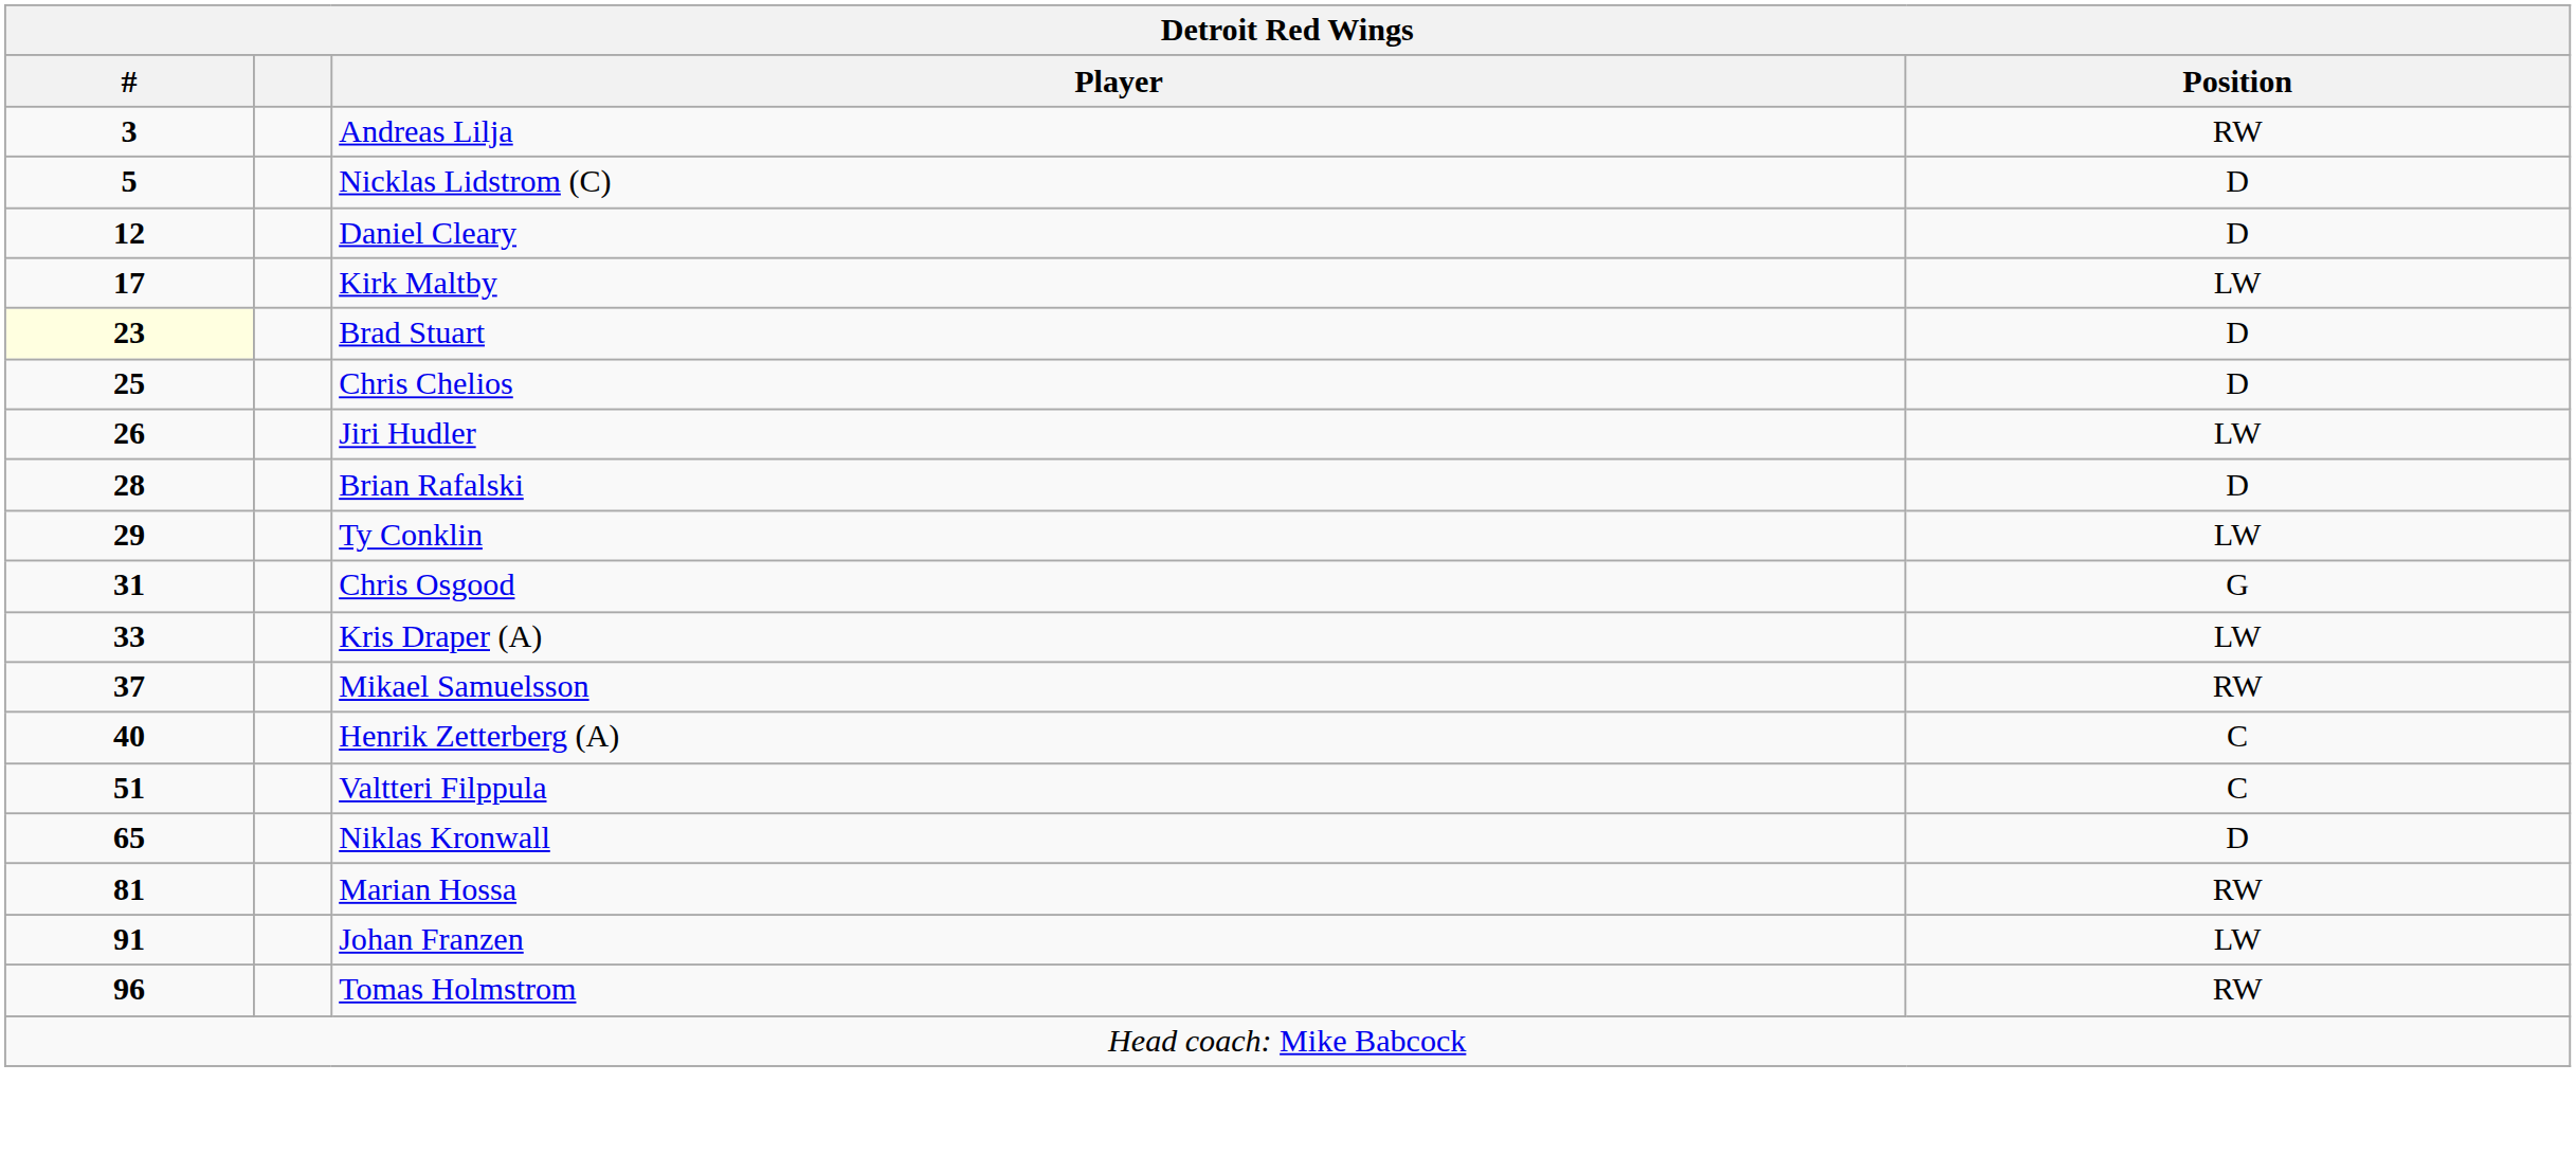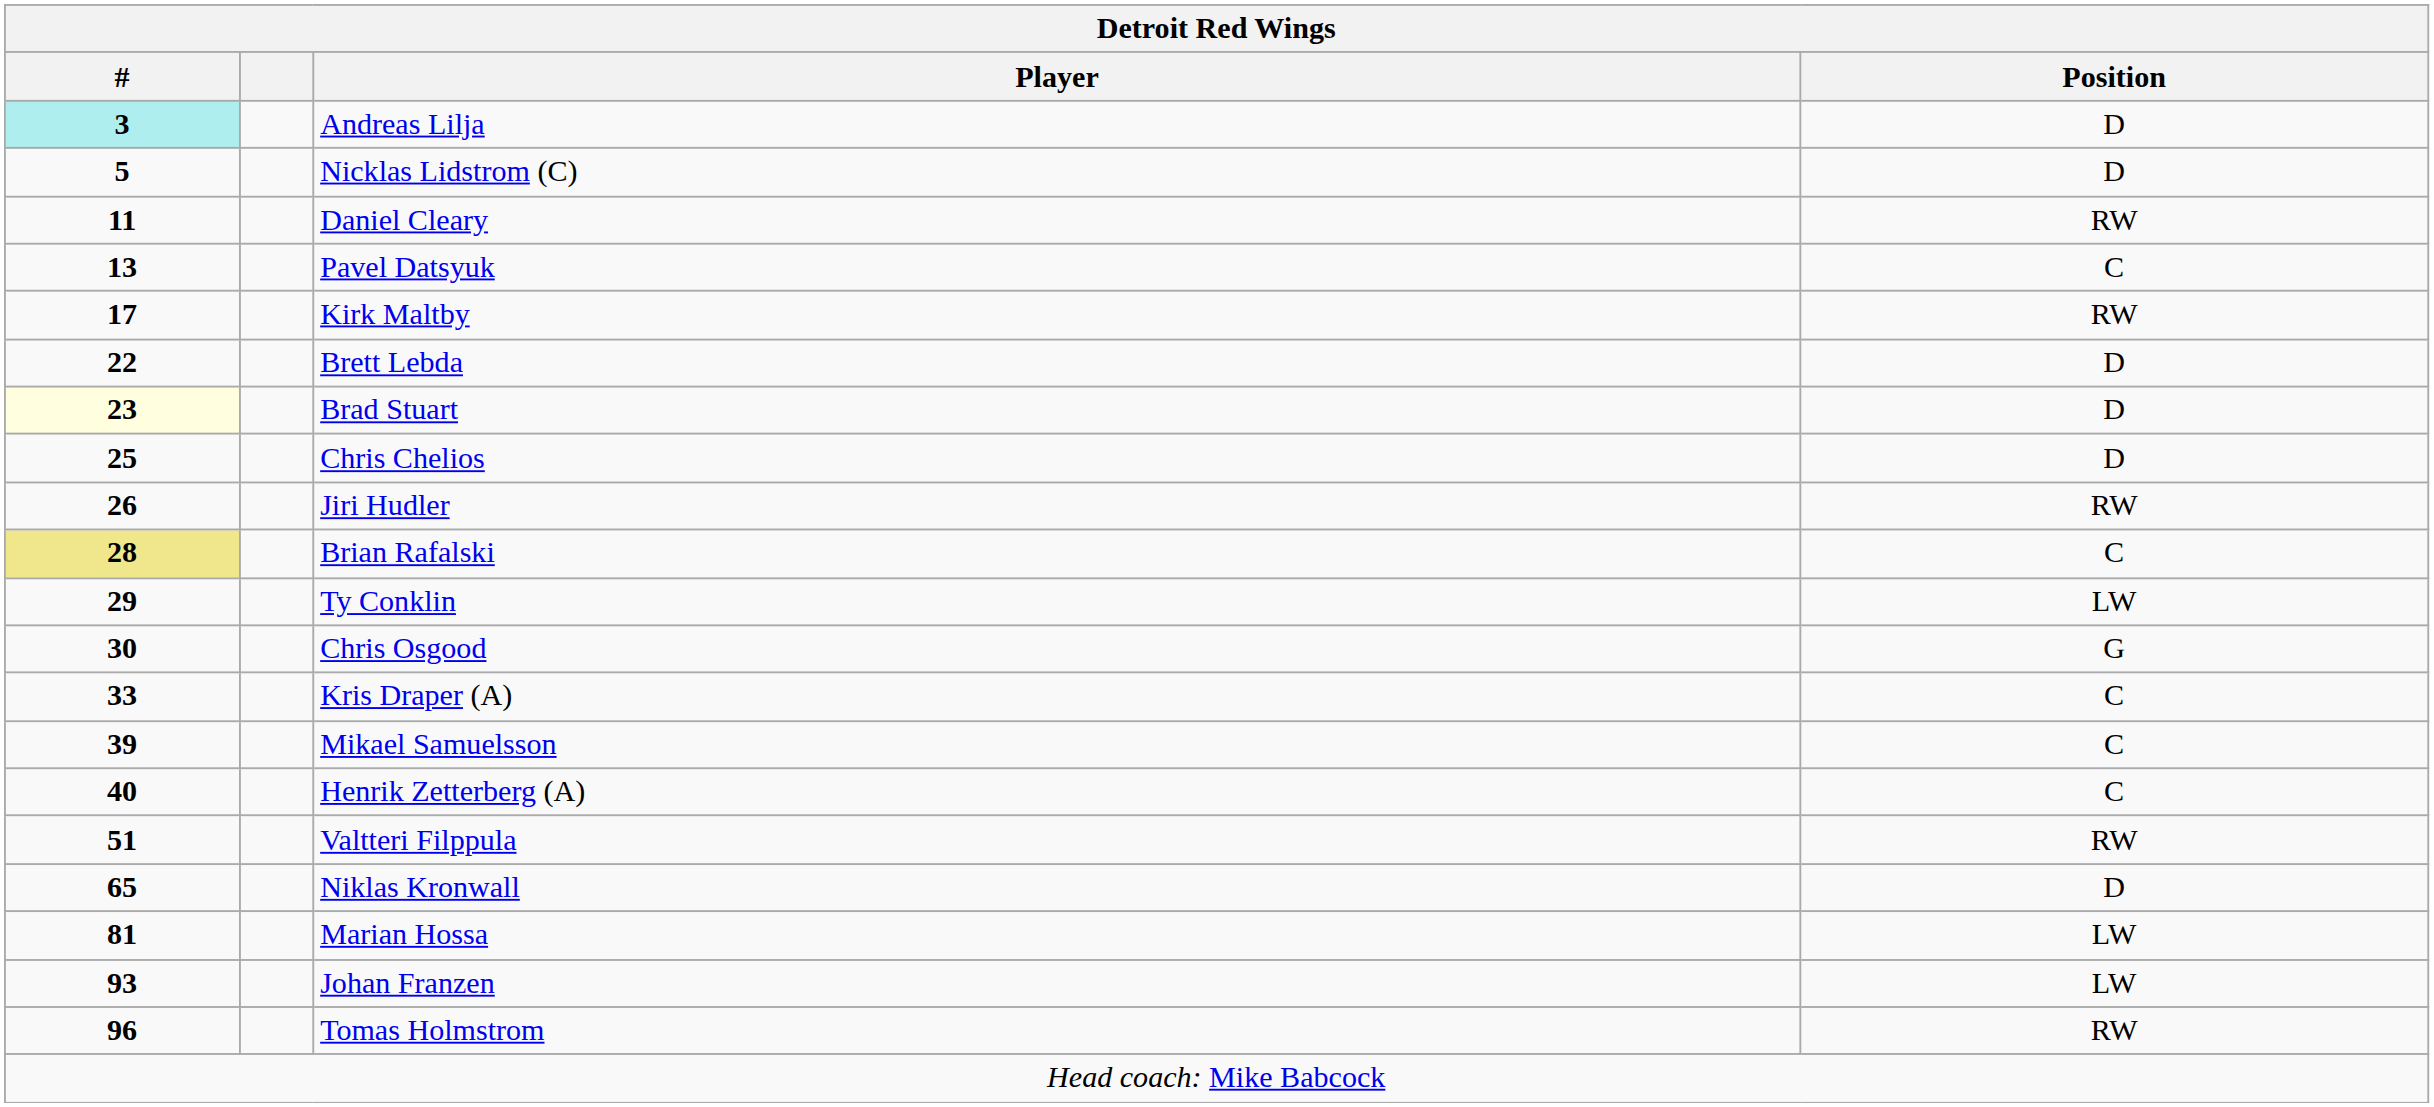Andreas Lilja | #: no background -> paleturquoise background
Andreas Lilja | Position: RW -> D
Daniel Cleary | #: 12 -> 11
Daniel Cleary | Position: D -> RW
+ row: 13 | Pavel Datsyuk | C
Kirk Maltby | Position: LW -> RW
+ row: 22 | Brett Lebda | D
Jiri Hudler | Position: LW -> RW
Brian Rafalski | #: no background -> khaki background
Brian Rafalski | Position: D -> C
Chris Osgood | #: 31 -> 30
Kris Draper (A) | Position: LW -> C
Mikael Samuelsson | #: 37 -> 39
Mikael Samuelsson | Position: RW -> C
Valtteri Filppula | Position: C -> RW
Marian Hossa | Position: RW -> LW
Johan Franzen | #: 91 -> 93
